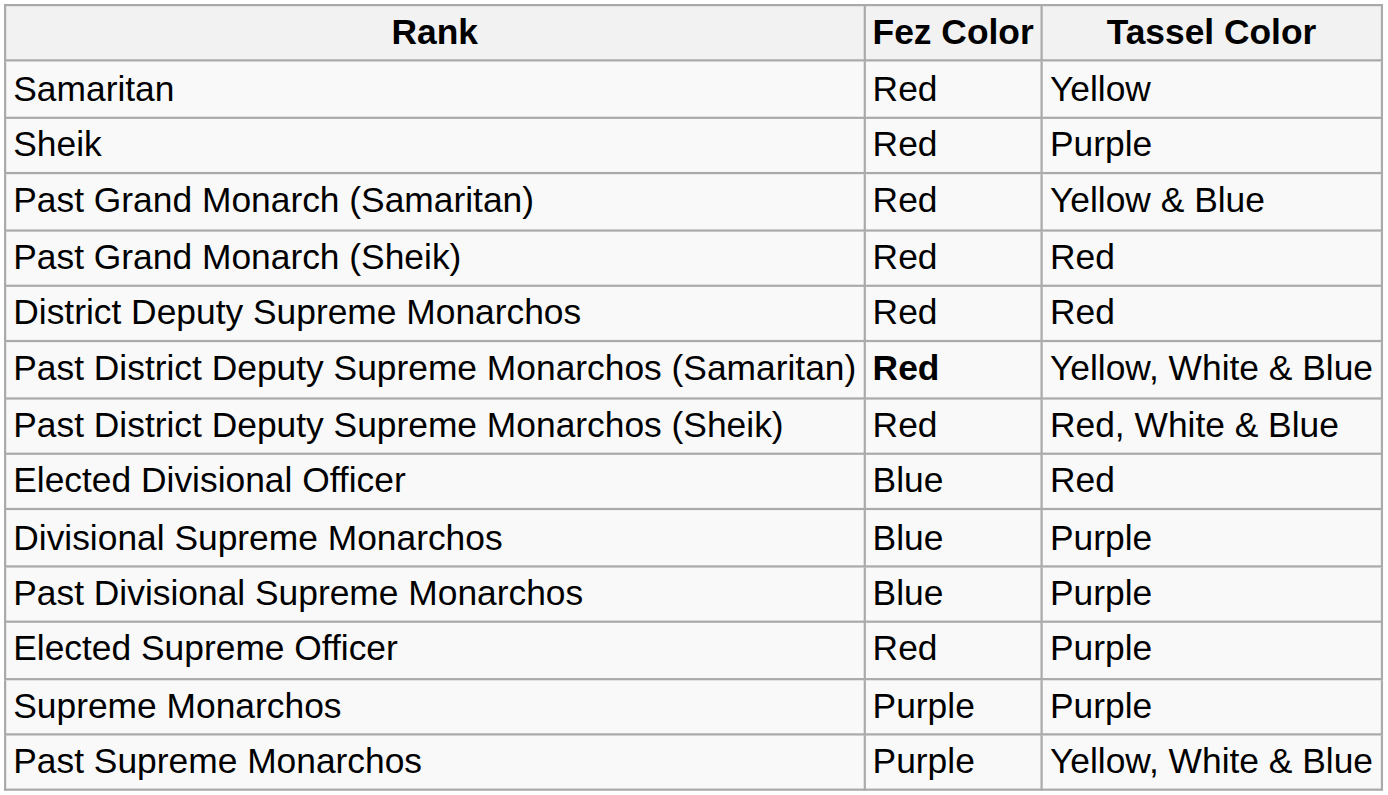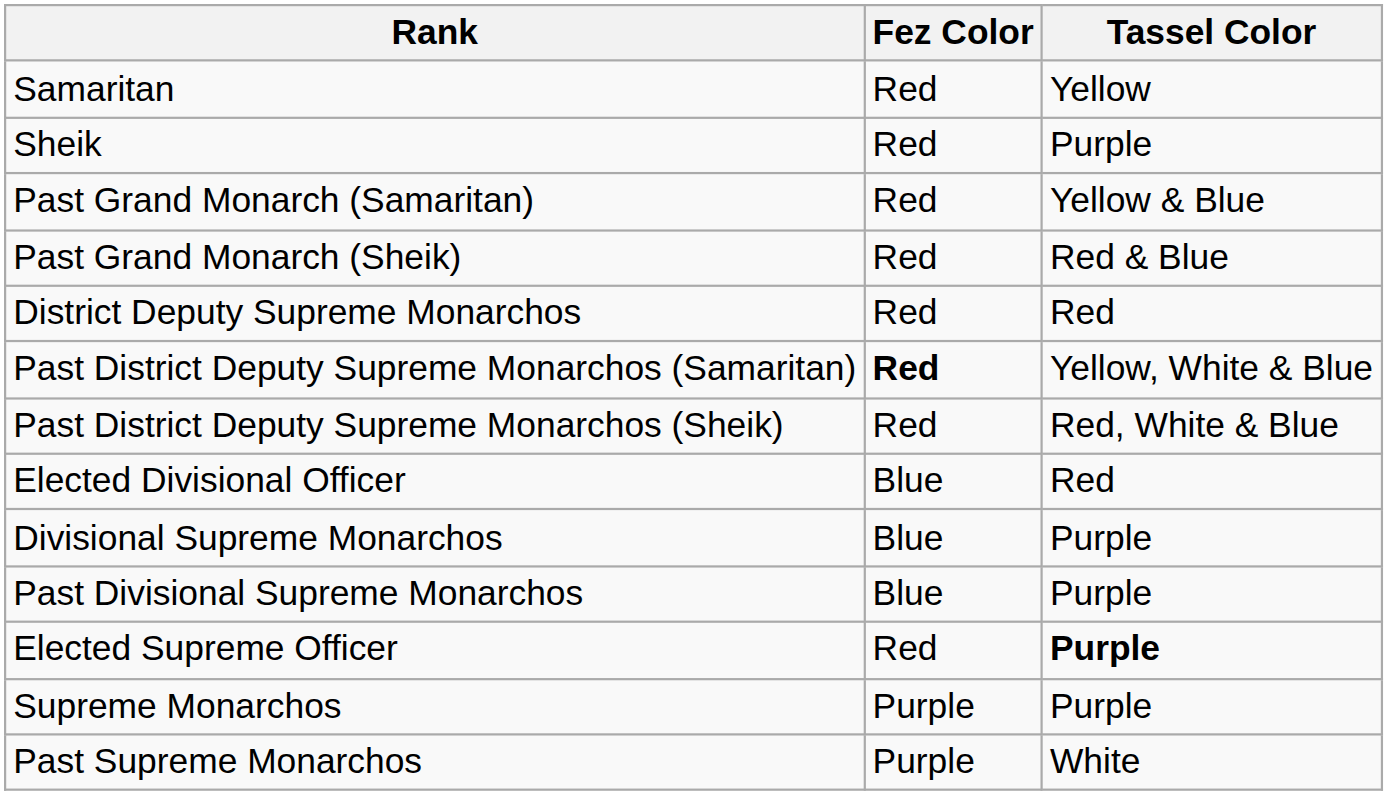Past Grand Monarch (Sheik) | Tassel Color: Red -> Red & Blue
Elected Supreme Officer | Tassel Color: normal -> bold
Past Supreme Monarchos | Tassel Color: Yellow, White & Blue -> White
